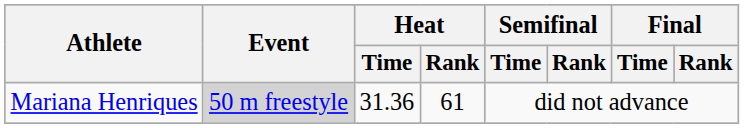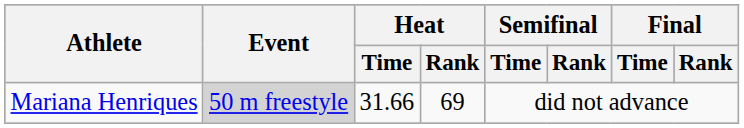Mariana Henriques | Heat / Time: 31.36 -> 31.66
Mariana Henriques | Heat / Rank: 61 -> 69
